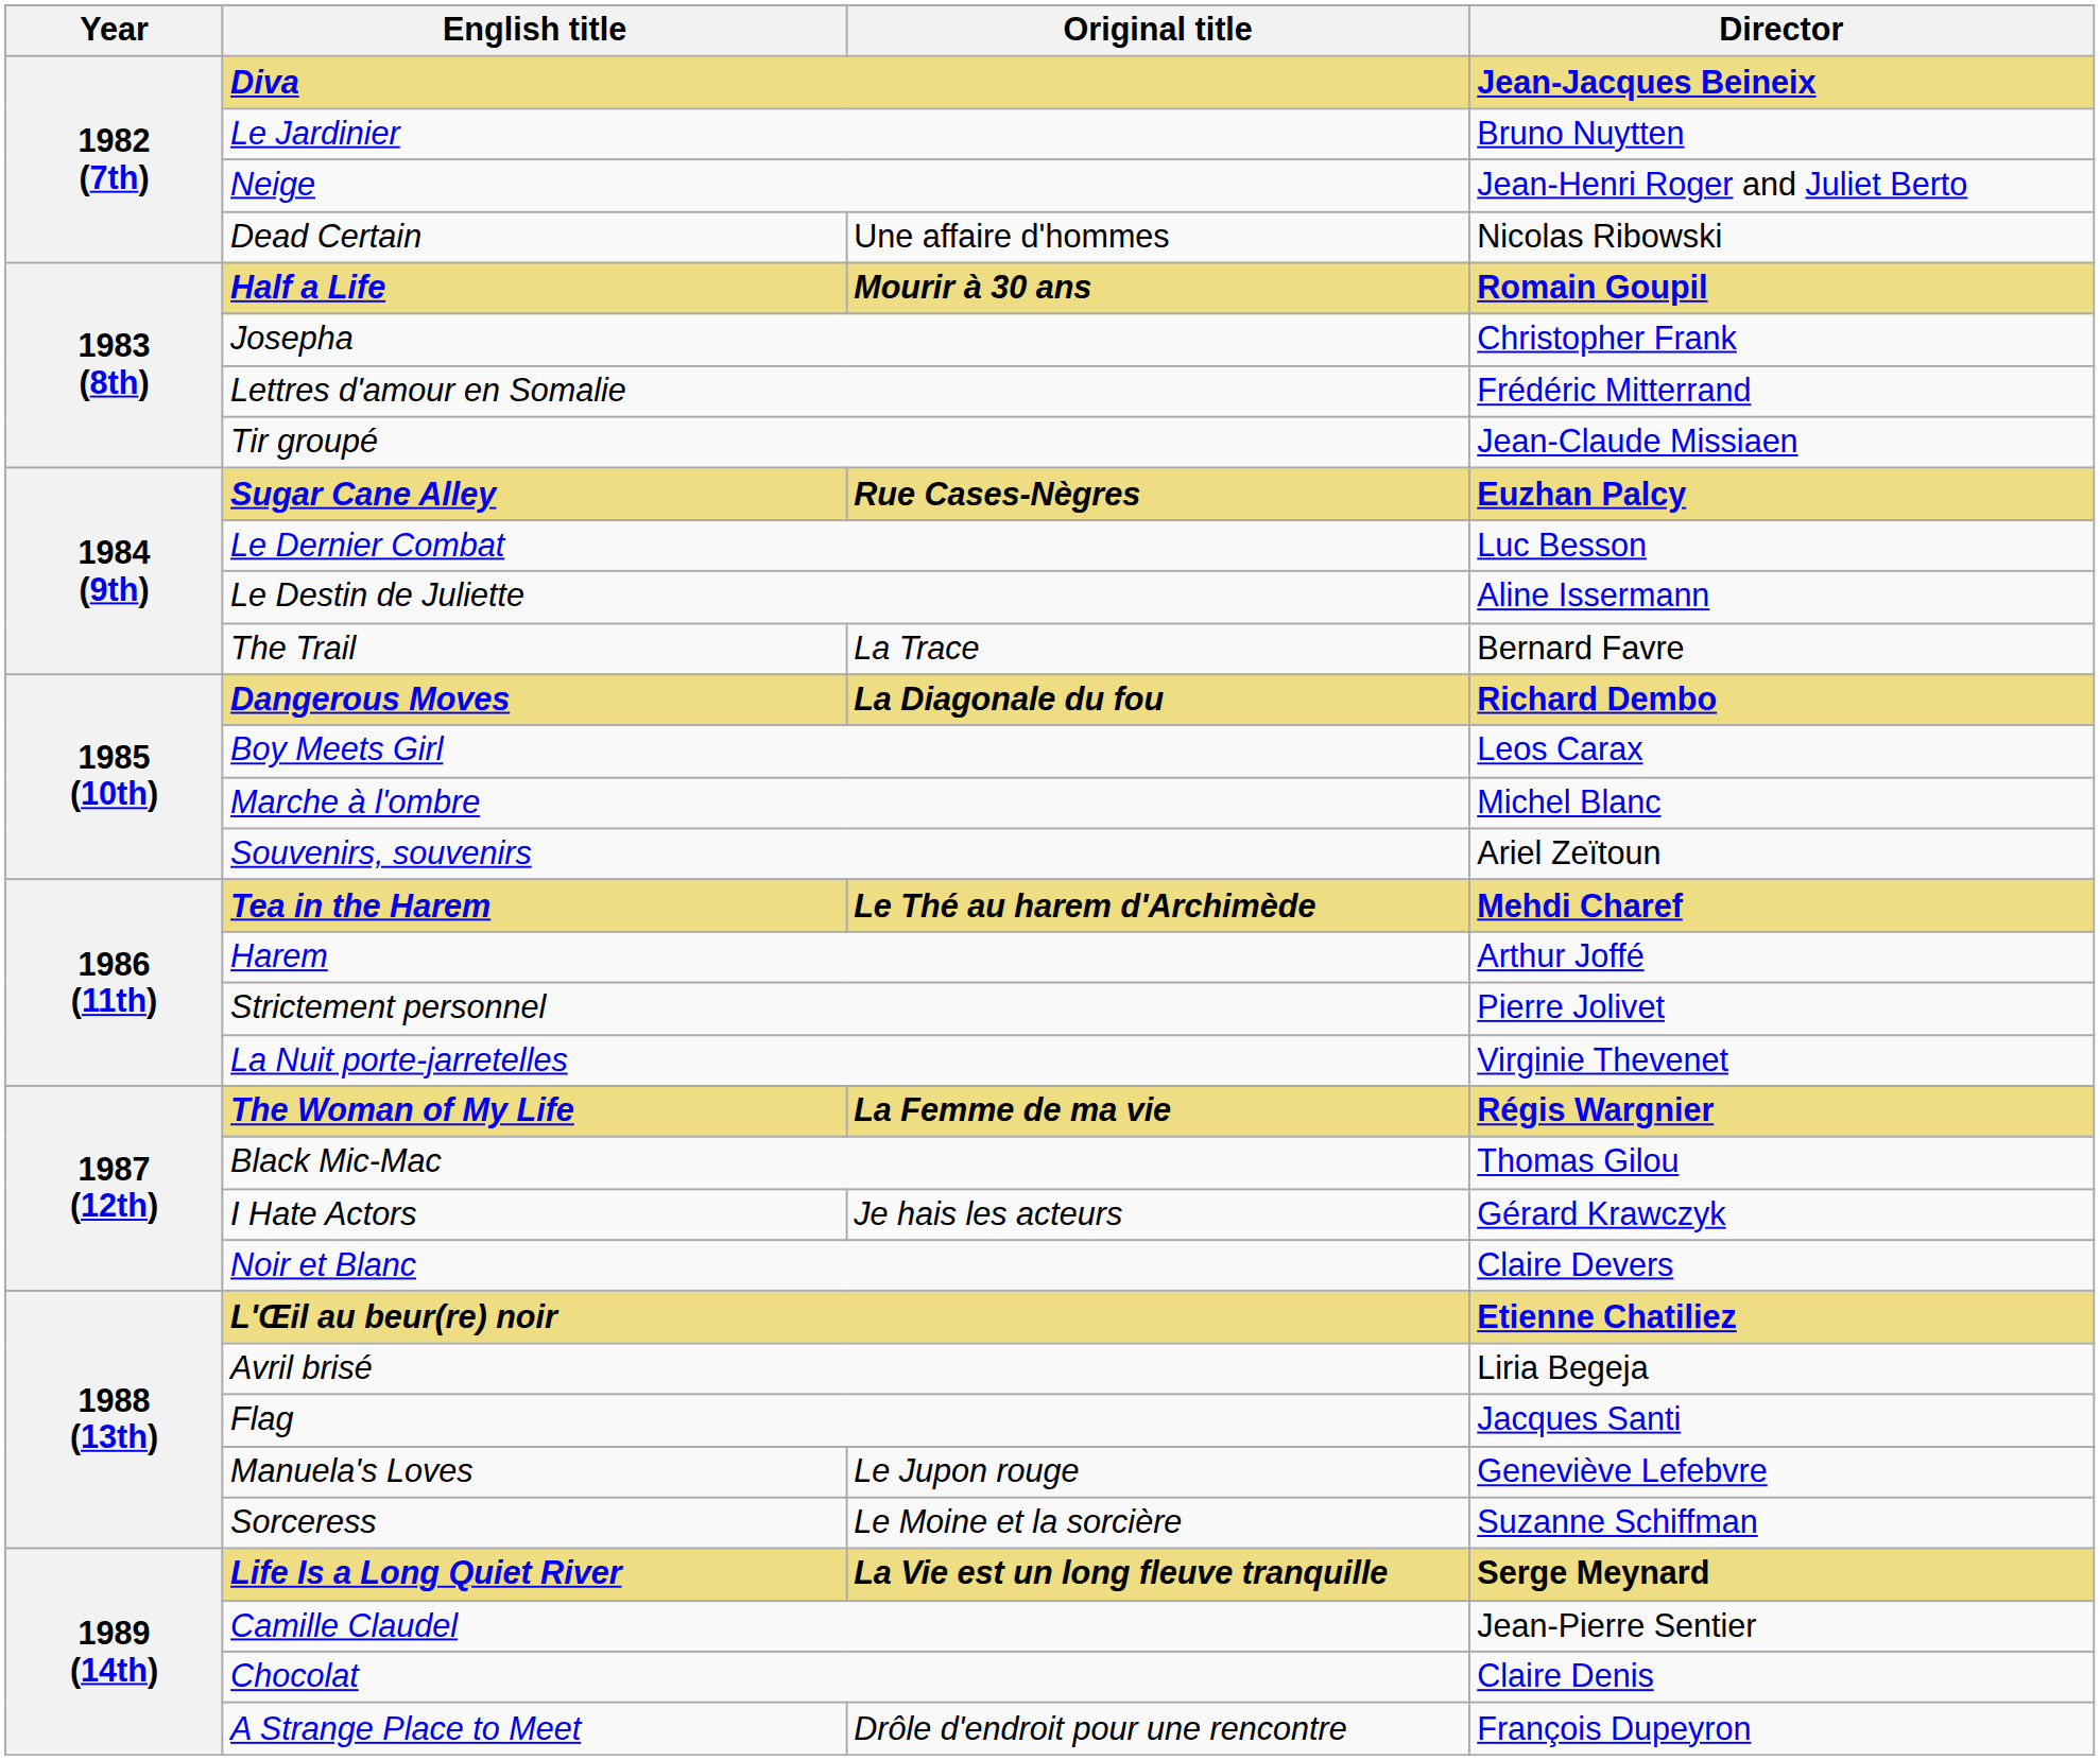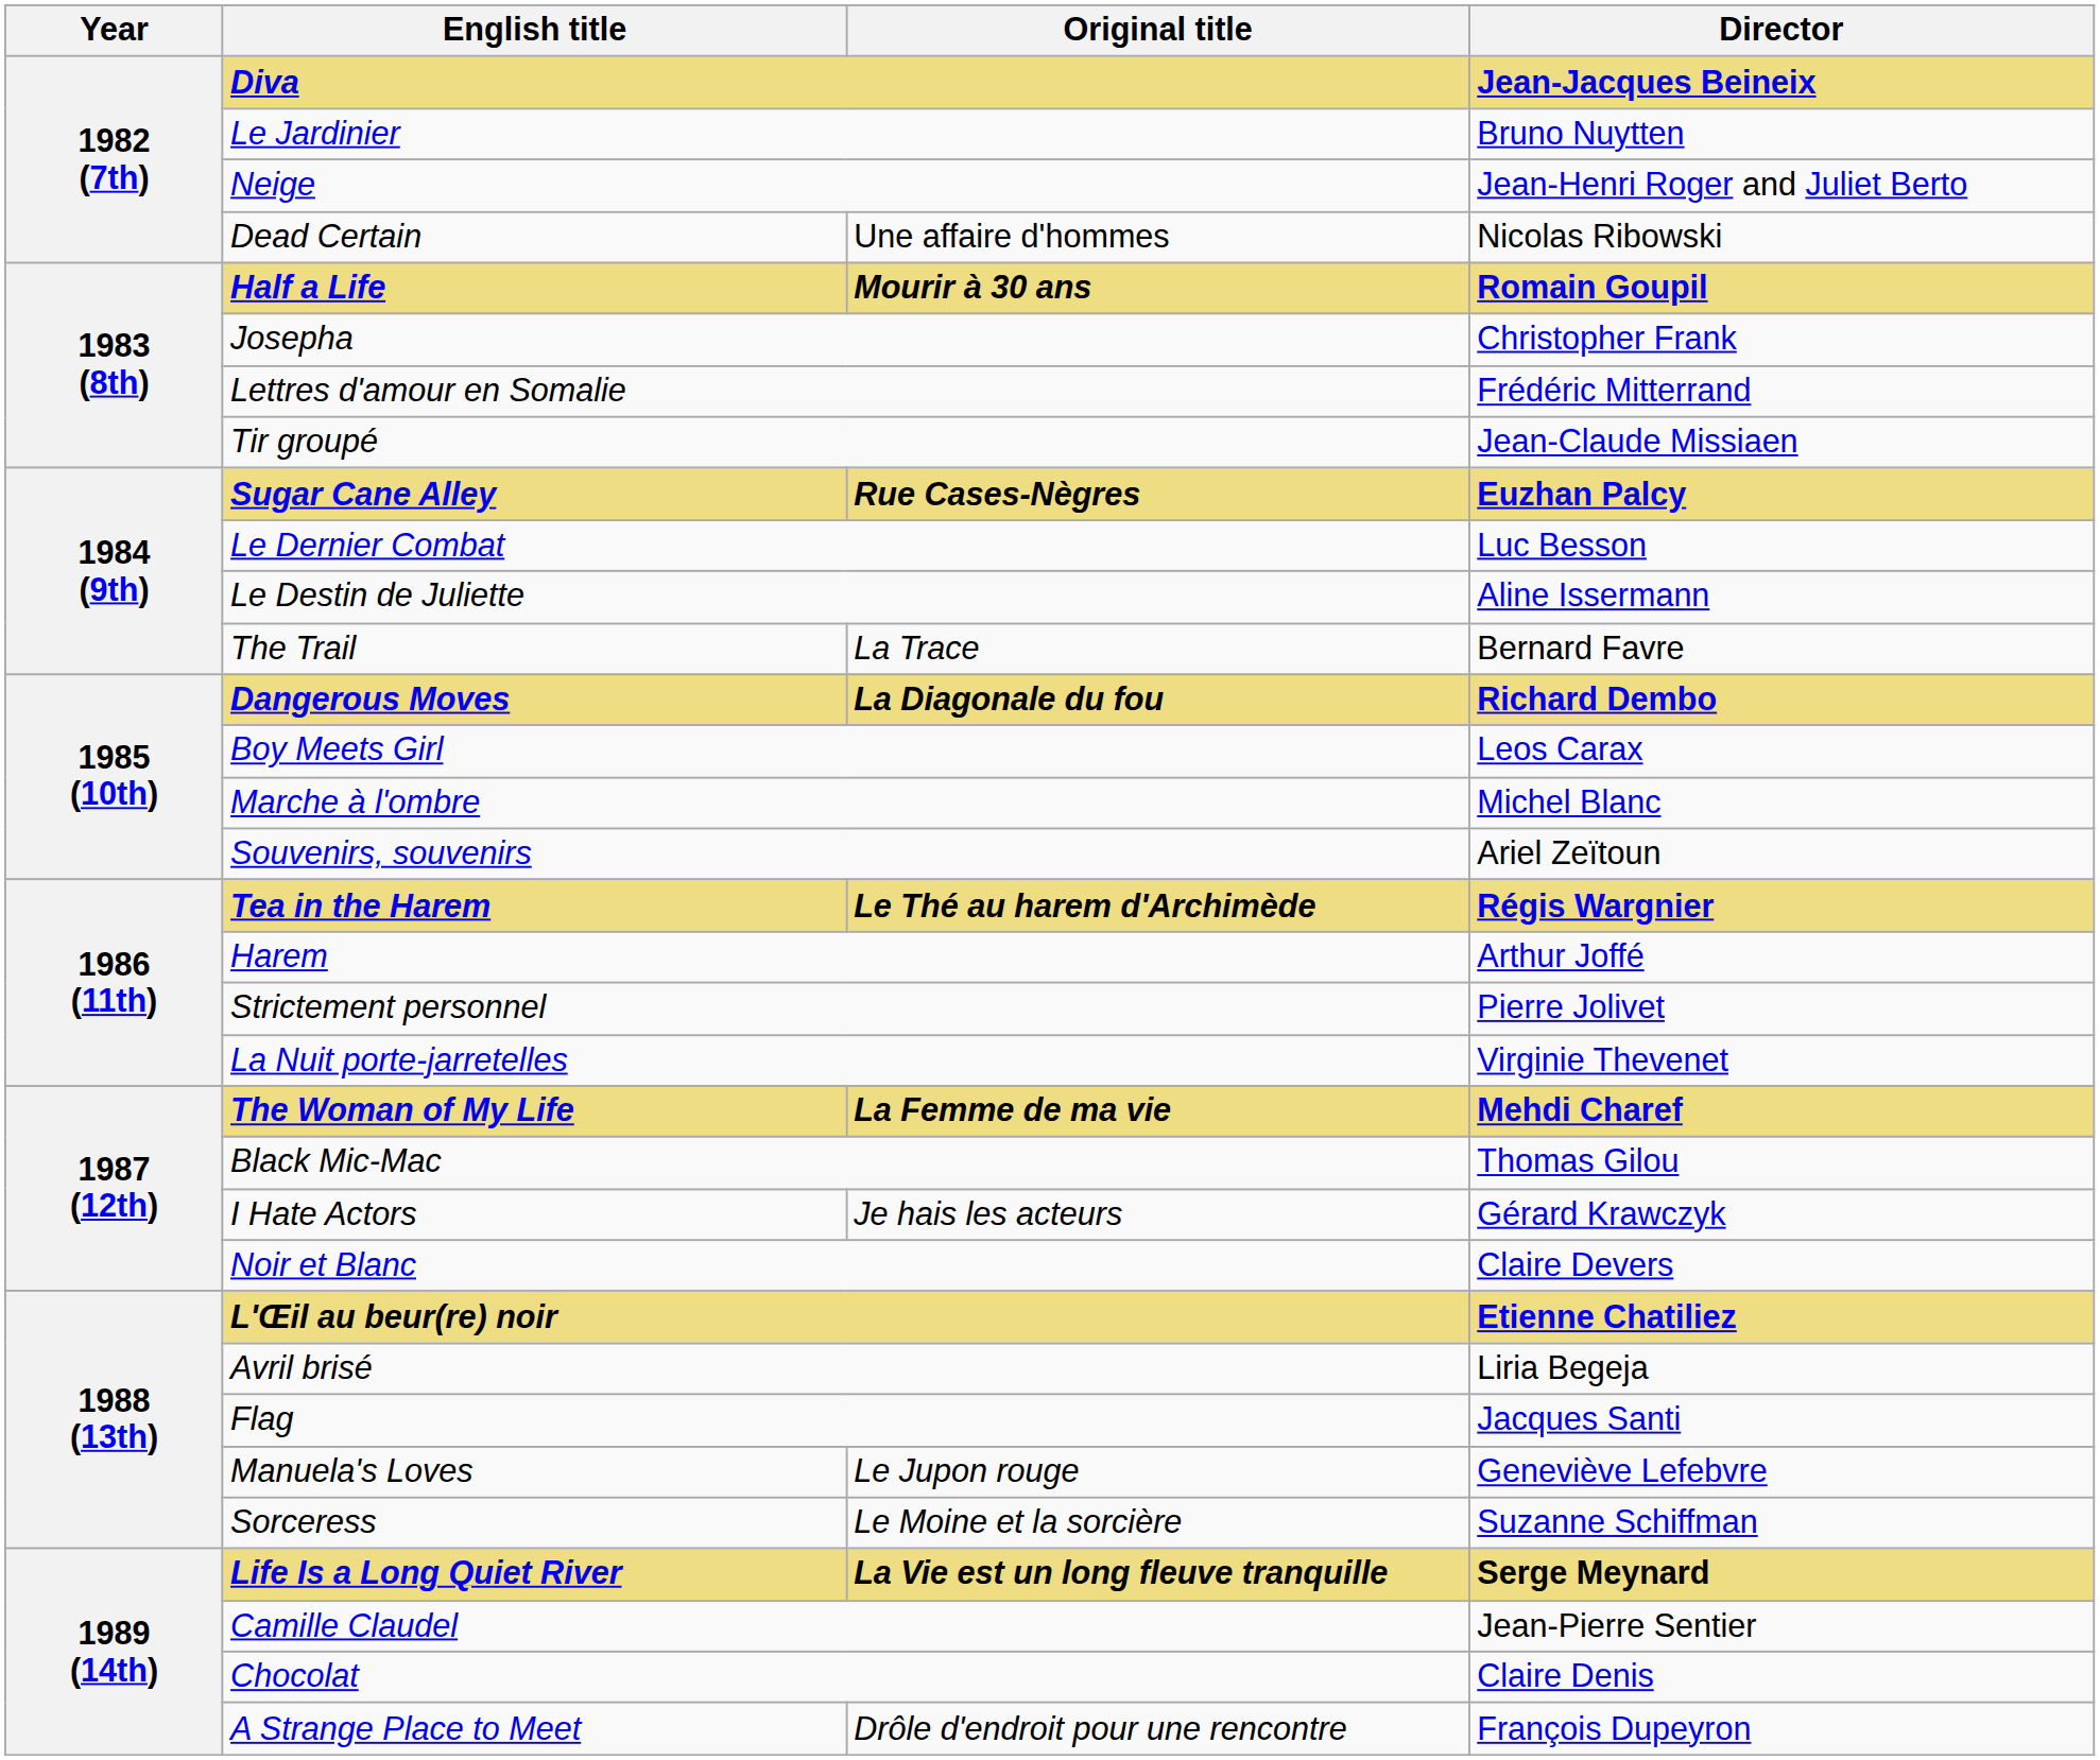Tea in the Harem | Director: Mehdi Charef -> Régis Wargnier
The Woman of My Life | Director: Régis Wargnier -> Mehdi Charef
